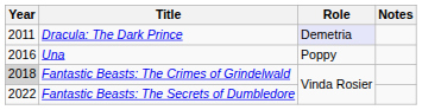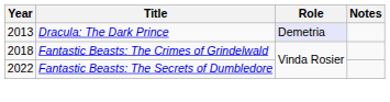Dracula: The Dark Prince | Year: 2011 -> 2013
- row: 2016 | Una | Poppy
Fantastic Beasts: The Crimes of Grindelwald | Year: lightgrey background -> no background
